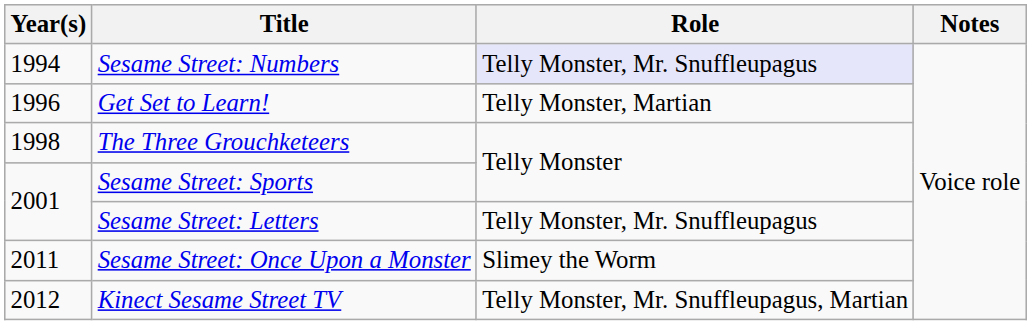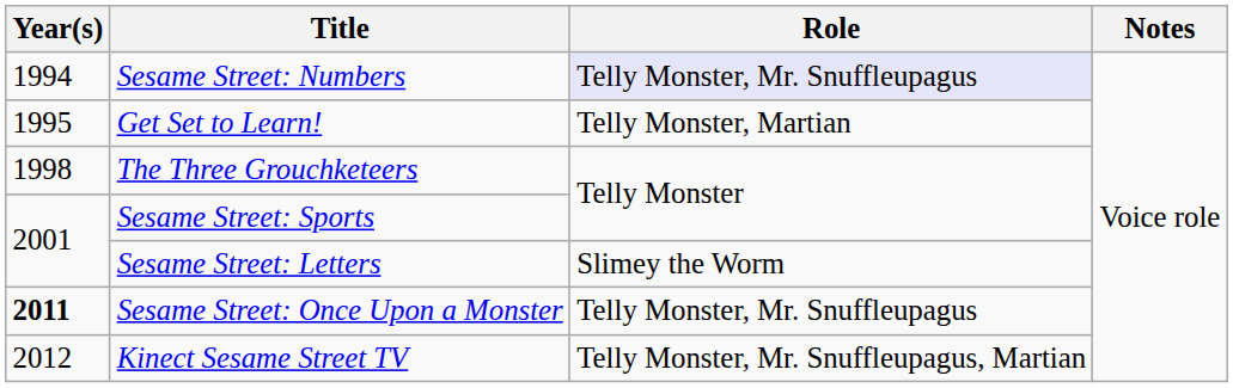Get Set to Learn! | Year(s): 1996 -> 1995
Sesame Street: Letters | Role: Telly Monster, Mr. Snuffleupagus -> Slimey the Worm
Sesame Street: Once Upon a Monster | Year(s): normal -> bold
Sesame Street: Once Upon a Monster | Role: Slimey the Worm -> Telly Monster, Mr. Snuffleupagus
